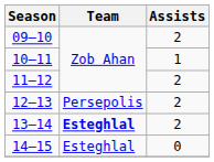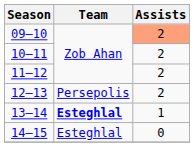09–10 | Assists: no background -> lightsalmon background
10–11 | Assists: 1 -> 2
13–14 | Assists: 2 -> 1
